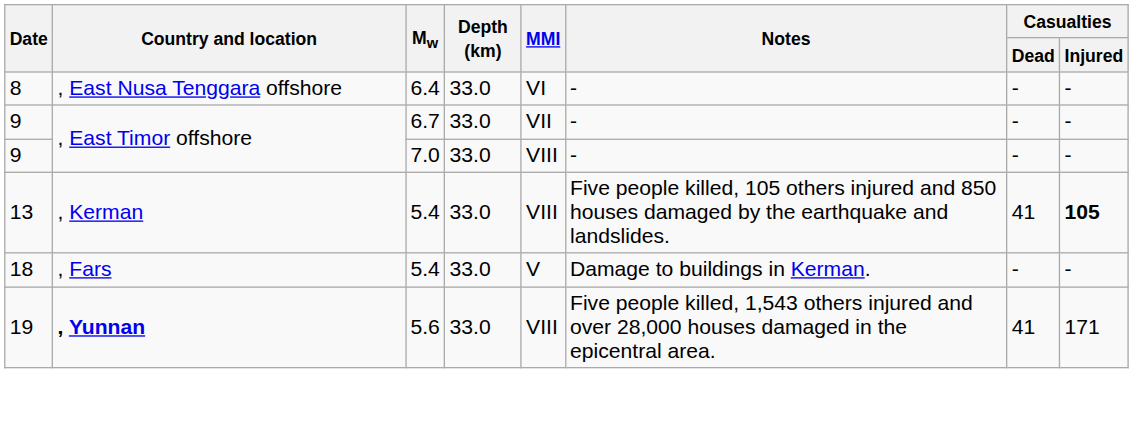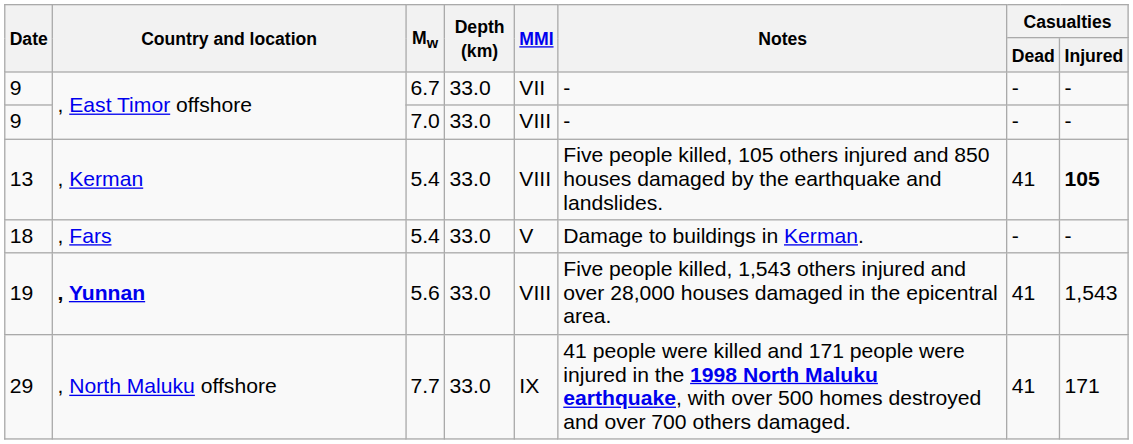- row: 8 | , East Nusa Tenggara offshore | 6.4 | 33.0 | VI | - | - | -
19 | Casualties / Injured: 171 -> 1,543
+ row: 29 | , North Maluku offshore | 7.7 | 33.0 | IX | 41 people were killed and 171 people were injured in the 1998 North Maluku earthquake, with over 500 homes destroyed and over 700 others damaged. | 41 | 171
